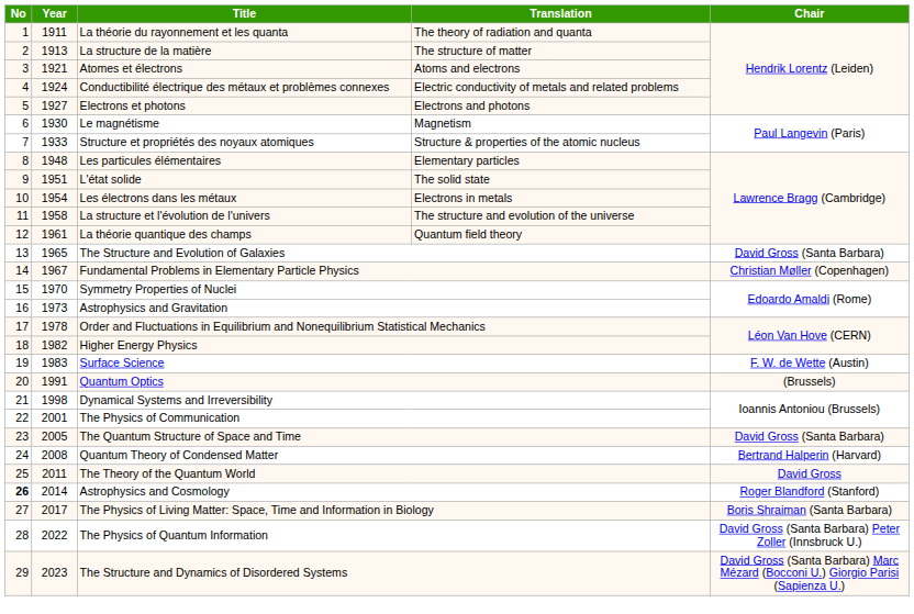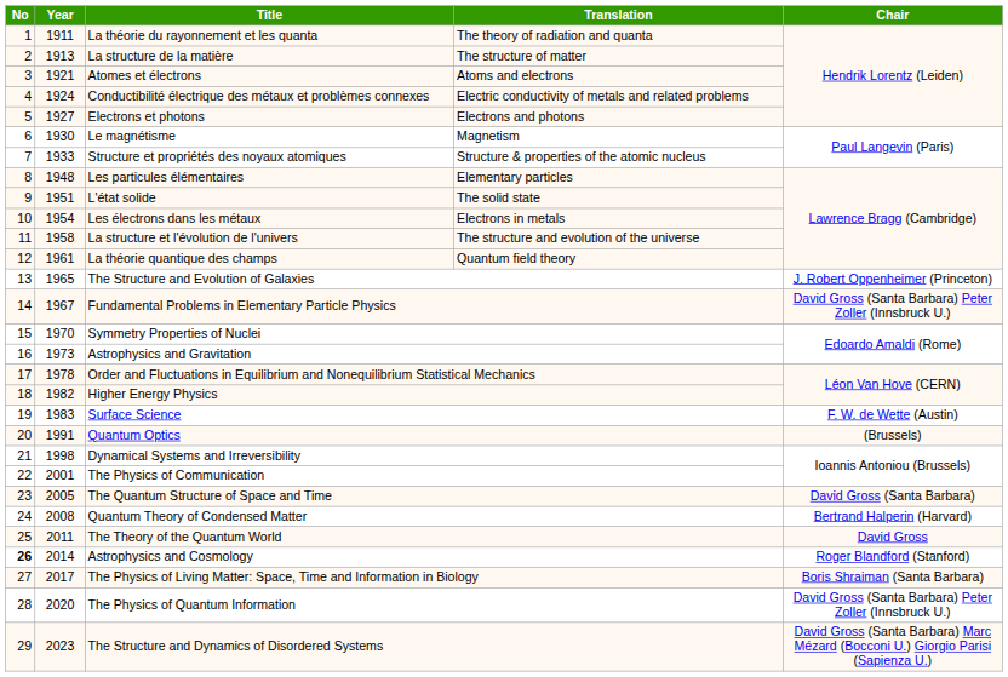The Structure and Evolution of Galaxies | Chair: David Gross (Santa Barbara) -> J. Robert Oppenheimer (Princeton)
Fundamental Problems in Elementary Particle Physics | Chair: Christian Møller (Copenhagen) -> David Gross (Santa Barbara) Peter Zoller (Innsbruck U.)
The Physics of Quantum Information | Year: 2022 -> 2020
